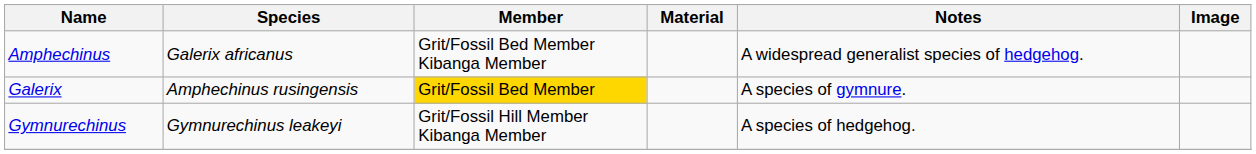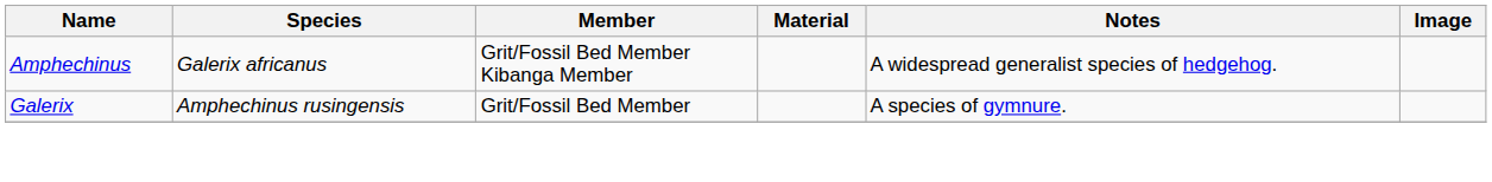Galerix | Member: gold background -> no background
- row: Gymnurechinus | Gymnurechinus leakeyi | Grit/Fossil Hill Member Kibanga Member | A species of hedgehog.
